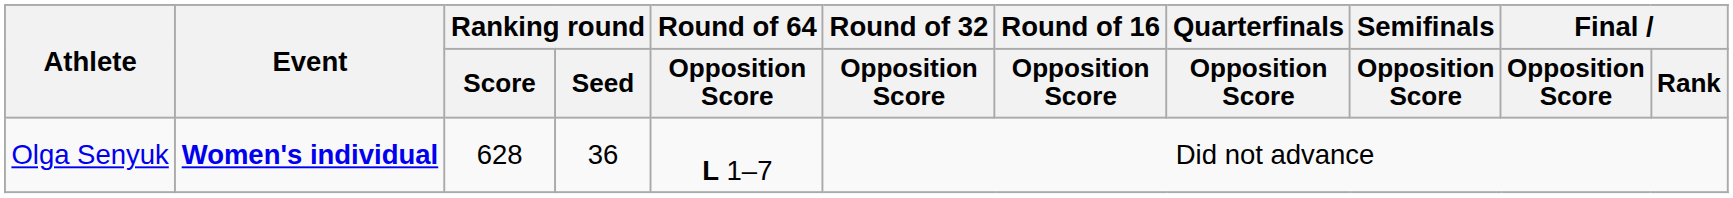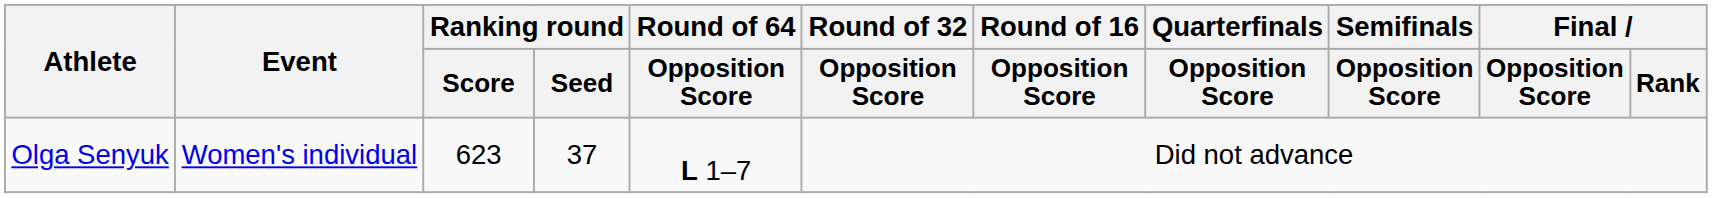Olga Senyuk | Event: bold -> normal
Olga Senyuk | Ranking round / Score: 628 -> 623
Olga Senyuk | Ranking round / Seed: 36 -> 37
